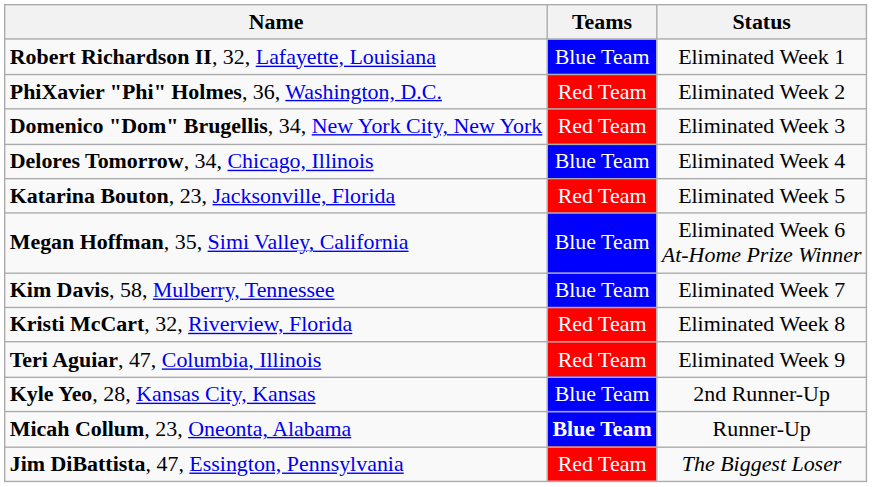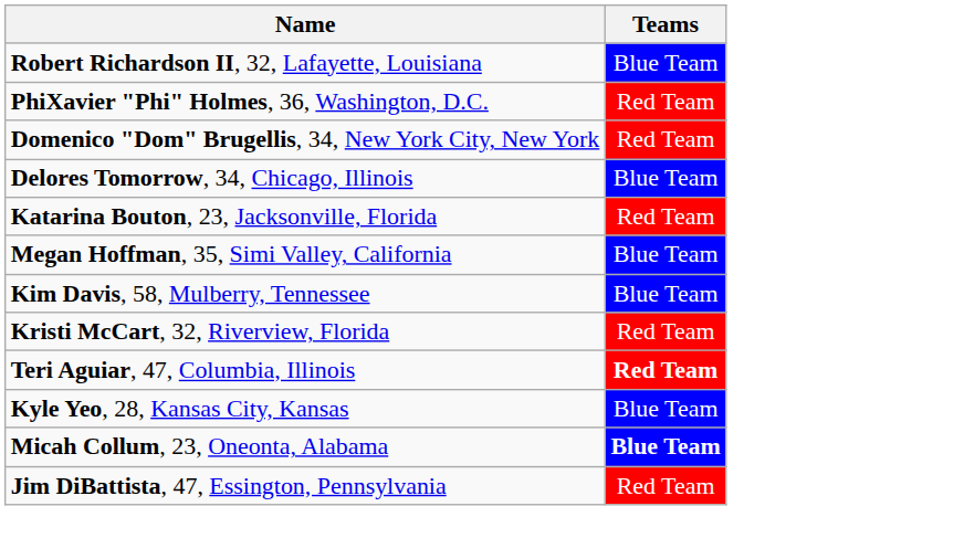- column: Status | Eliminated Week 1 | Eliminated Week 2 | Eliminated Week 3 | Eliminated Week 4 | Eliminated Week 5 | Eliminated Week 6 At-Home Prize Winner | Eliminated Week 7 | Eliminated Week 8 | Eliminated Week 9 | 2nd Runner-Up | Runner-Up | The Biggest Loser
Teri Aguiar, 47, Columbia, Illinois | Teams: normal -> bold
